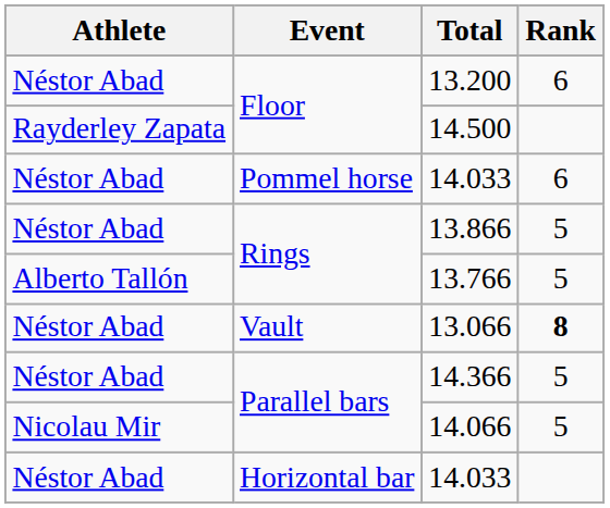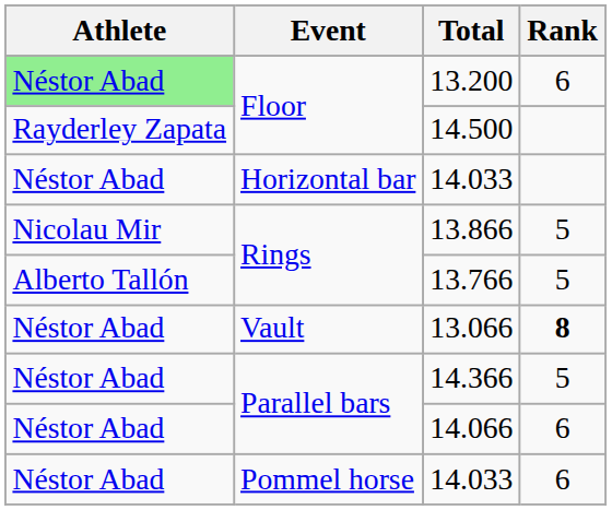13.200 | Athlete: no background -> lightgreen background
rows swapped: Pommel horse / 14.033 <-> Horizontal bar / 14.033
13.866 | Athlete: Néstor Abad -> Nicolau Mir
14.066 | Athlete: Nicolau Mir -> Néstor Abad
14.066 | Rank: 5 -> 6
